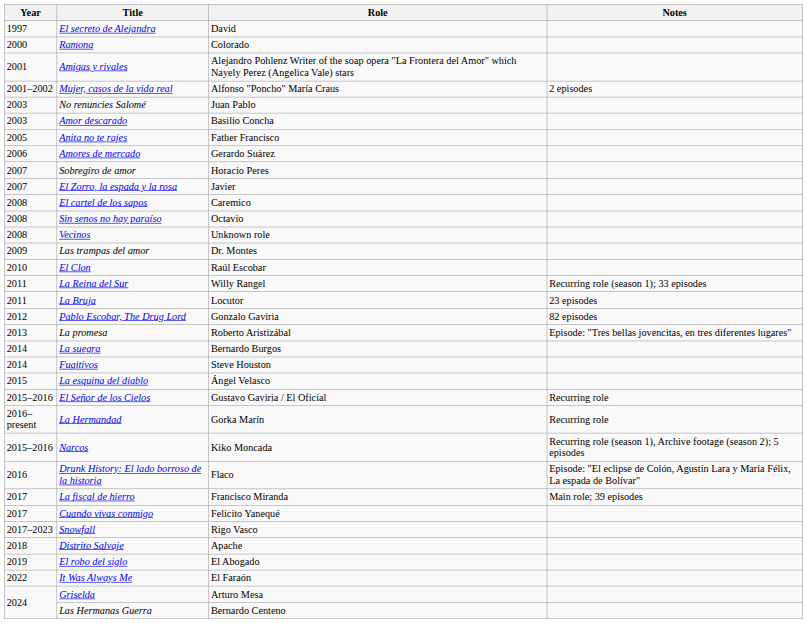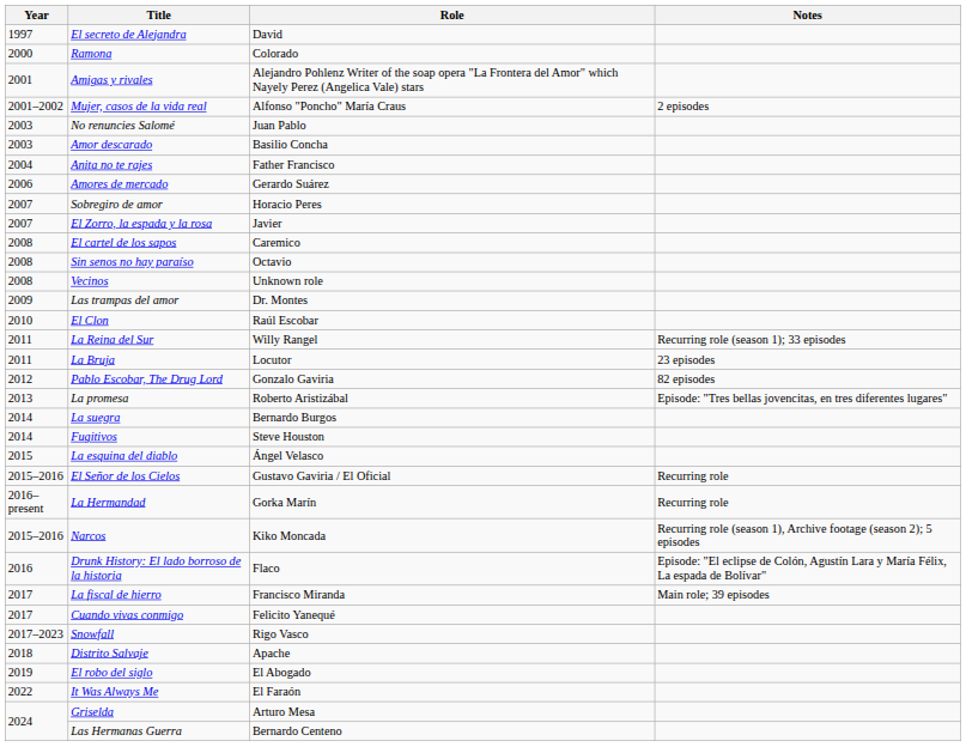Anita no te rajes | Year: 2005 -> 2004
